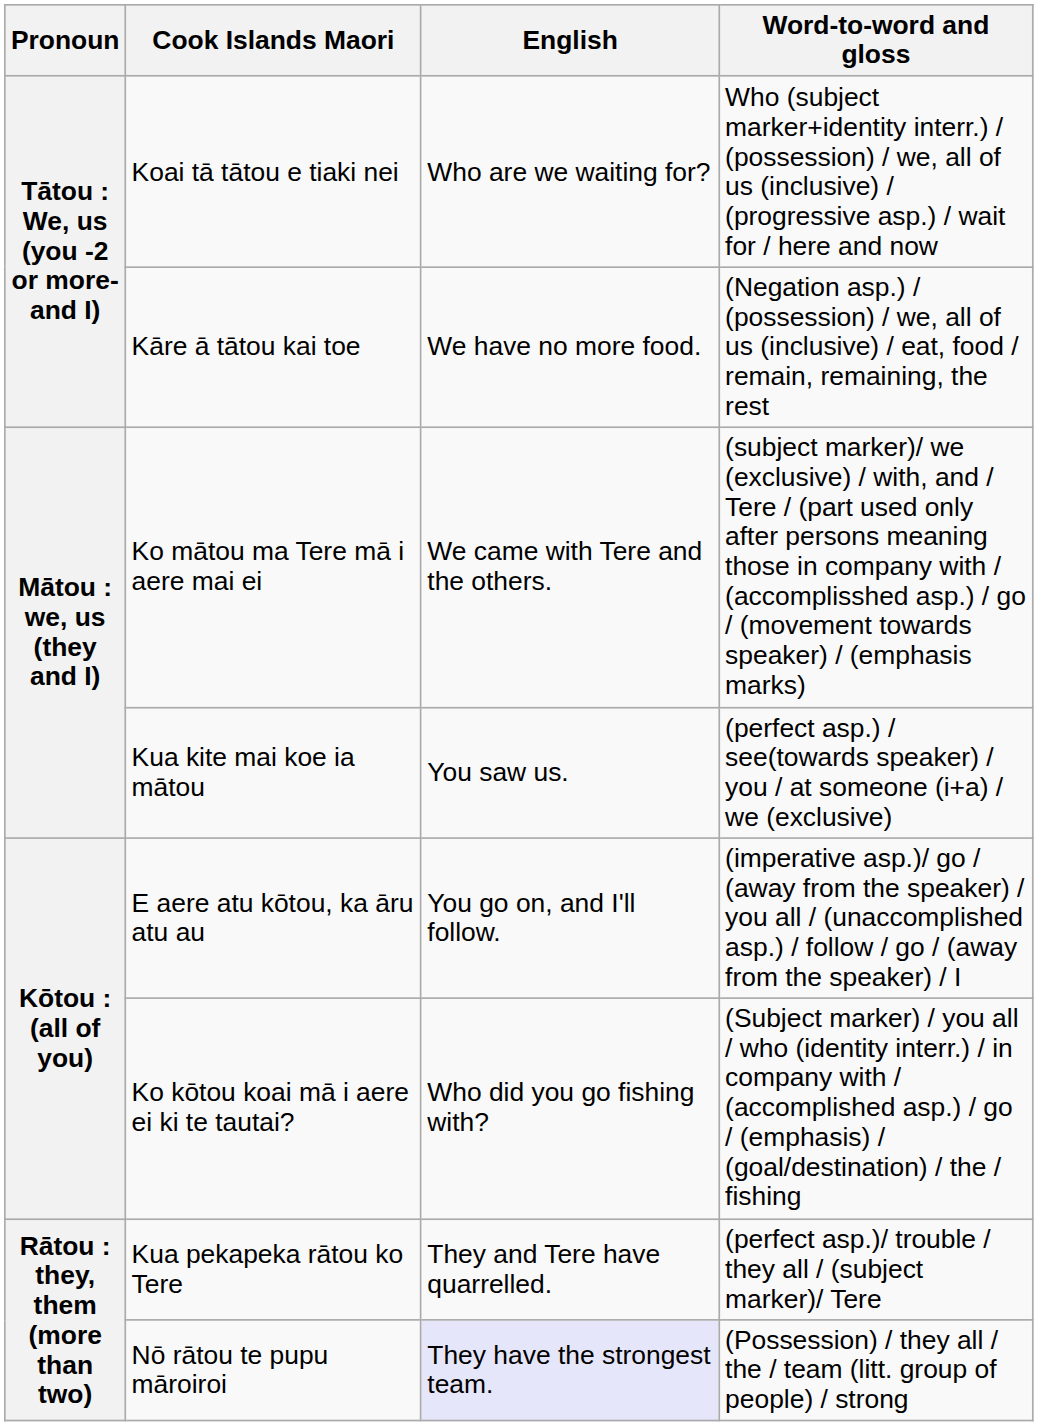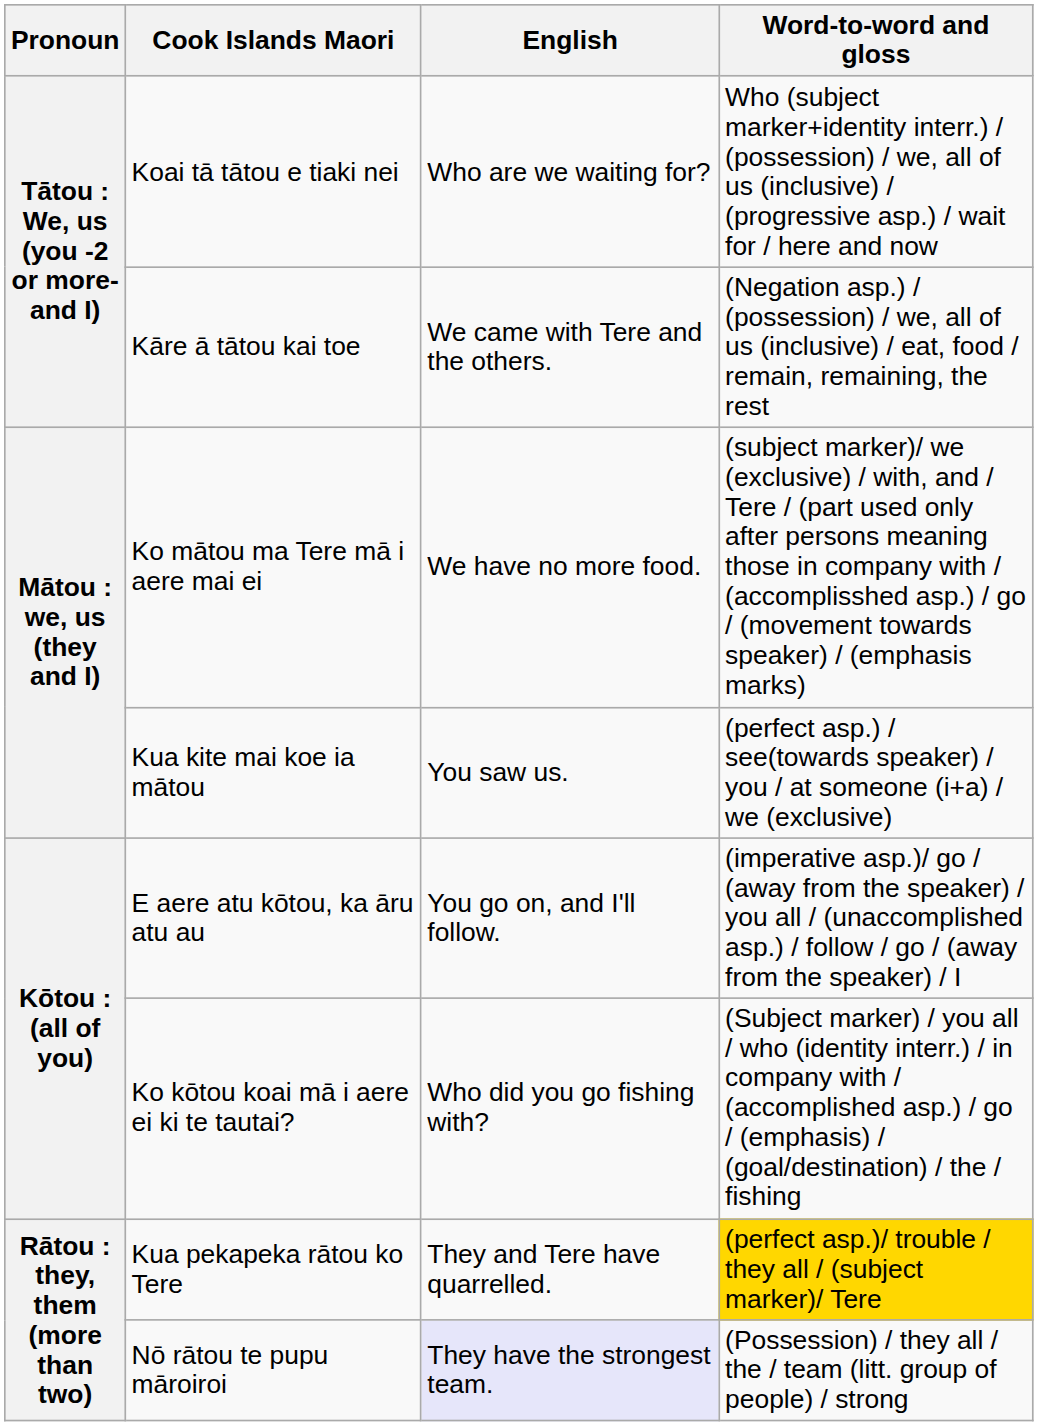Kāre ā tātou kai toe | English: We have no more food. -> We came with Tere and the others.
Ko mātou ma Tere mā i aere mai ei | English: We came with Tere and the others. -> We have no more food.
Kua pekapeka rātou ko Tere | Word-to-word and gloss: no background -> gold background
